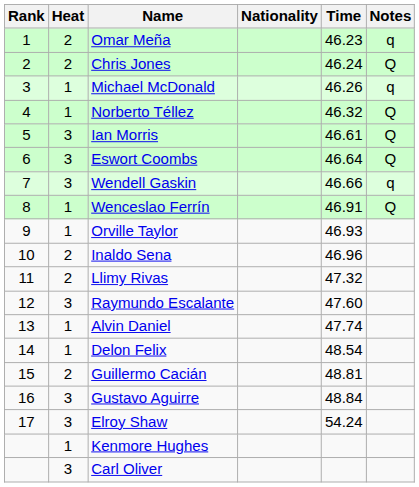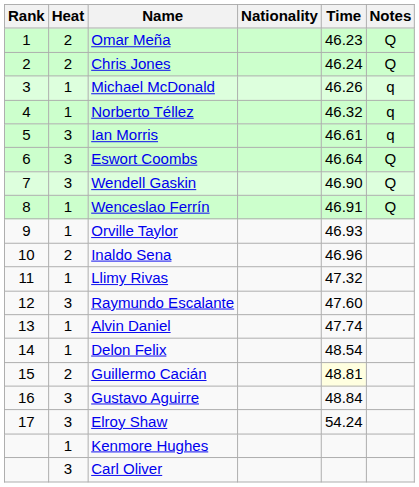Omar Meña | Notes: q -> Q
Norberto Téllez | Notes: Q -> q
Ian Morris | Notes: Q -> q
Wendell Gaskin | Time: 46.66 -> 46.90
Wendell Gaskin | Notes: q -> Q
Llimy Rivas | Heat: 2 -> 1
Guillermo Cacián | Time: no background -> lightyellow background
